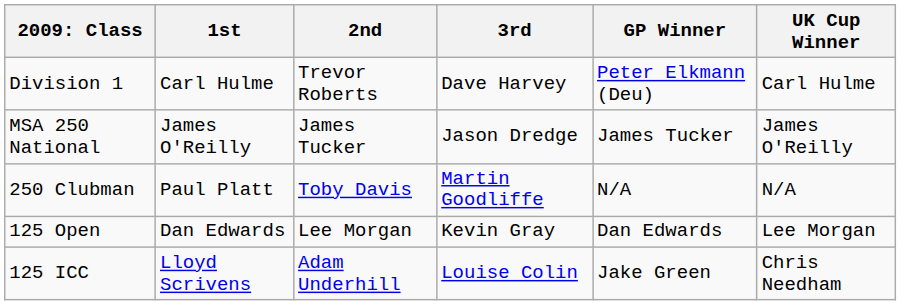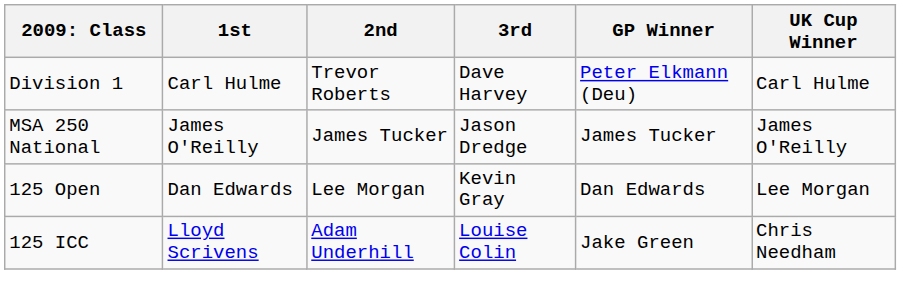- row: 250 Clubman | Paul Platt | Toby Davis | Martin Goodliffe | N/A | N/A
